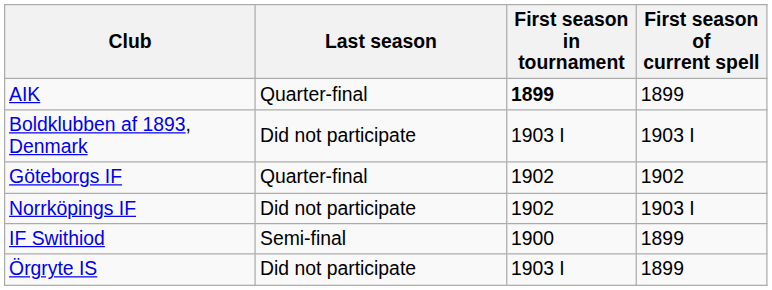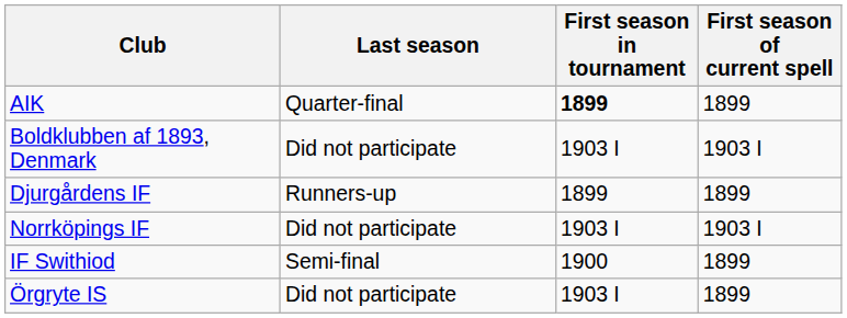+ row: Djurgårdens IF | Runners-up | 1899 | 1899
- row: Göteborgs IF | Quarter-final | 1902 | 1902
Norrköpings IF | First season in tournament: 1902 -> 1903 I
